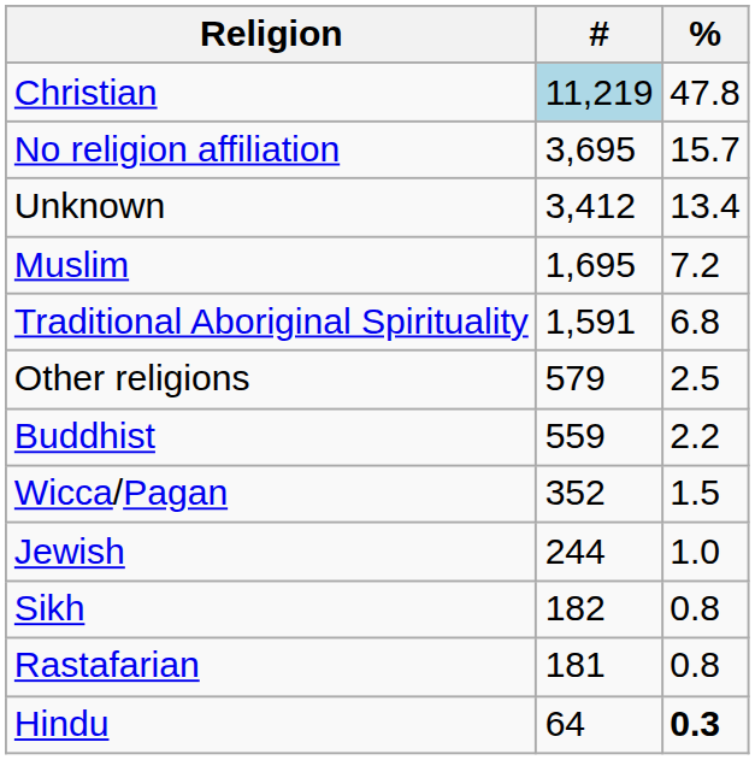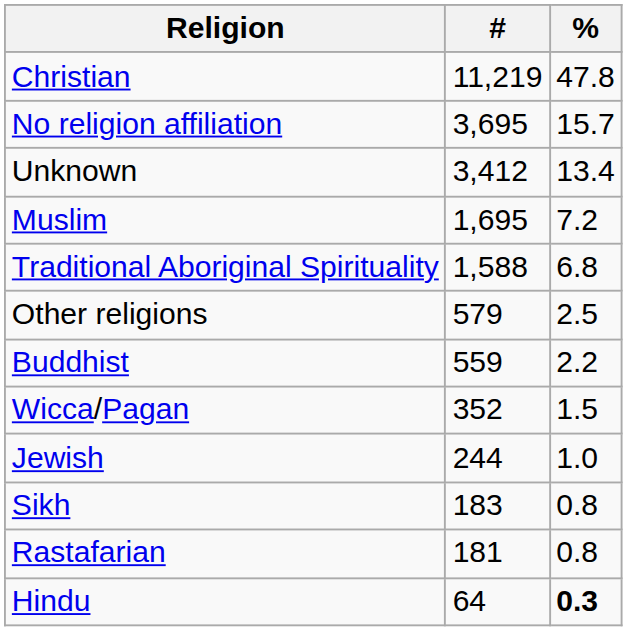Christian | #: lightblue background -> no background
Traditional Aboriginal Spirituality | #: 1,591 -> 1,588
Sikh | #: 182 -> 183
